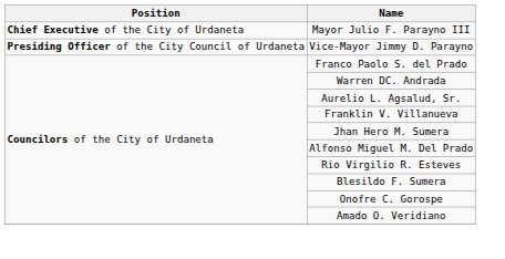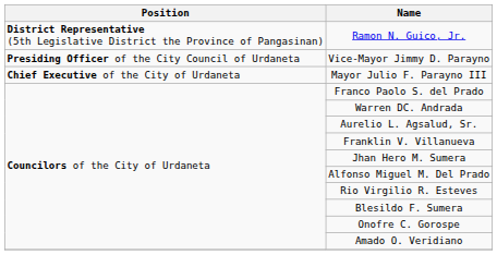+ row: District Representative (5th Legislative District the Province of Pangasinan) | Ramon N. Guico, Jr.
rows swapped: Mayor Julio F. Parayno III <-> Vice-Mayor Jimmy D. Parayno
